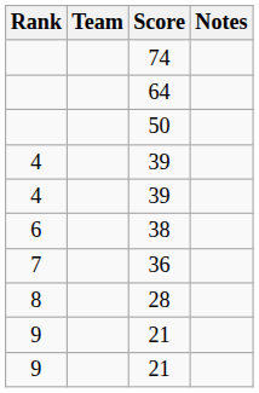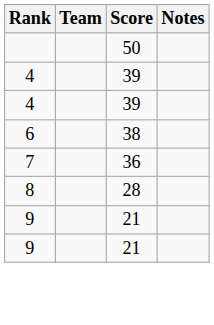- row: 74
- row: 64
